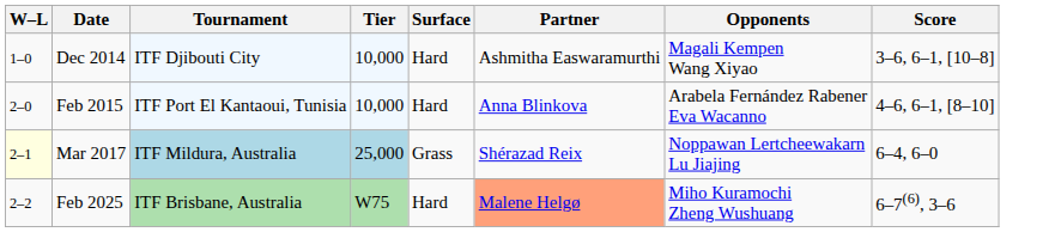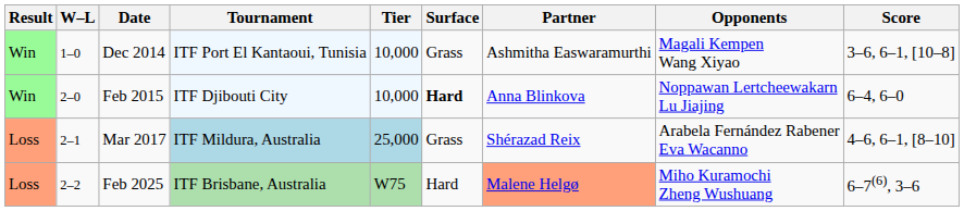+ column: Result | Win | Win | Loss | Loss
Dec 2014 | Tournament: ITF Djibouti City -> ITF Port El Kantaoui, Tunisia
Dec 2014 | Surface: Hard -> Grass
Feb 2015 | Tournament: ITF Port El Kantaoui, Tunisia -> ITF Djibouti City
Feb 2015 | Surface: normal -> bold
Feb 2015 | Opponents: Arabela Fernández Rabener Eva Wacanno -> Noppawan Lertcheewakarn Lu Jiajing
Feb 2015 | Score: 4–6, 6–1, [8–10] -> 6–4, 6–0
Mar 2017 | W–L: lightyellow background -> no background
Mar 2017 | Opponents: Noppawan Lertcheewakarn Lu Jiajing -> Arabela Fernández Rabener Eva Wacanno
Mar 2017 | Score: 6–4, 6–0 -> 4–6, 6–1, [8–10]
